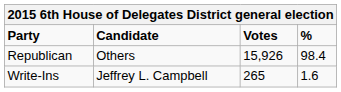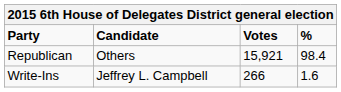Republican | Votes: 15,926 -> 15,921
Write-Ins | Votes: 265 -> 266
